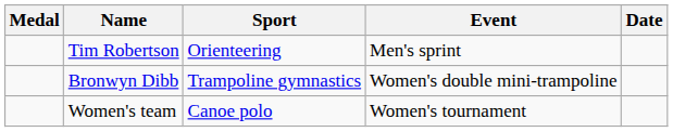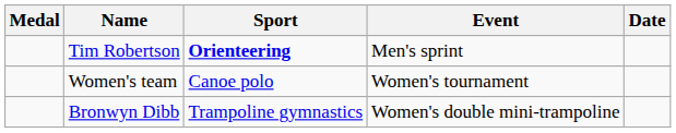Tim Robertson | Sport: normal -> bold
rows swapped: Bronwyn Dibb <-> Women's team
